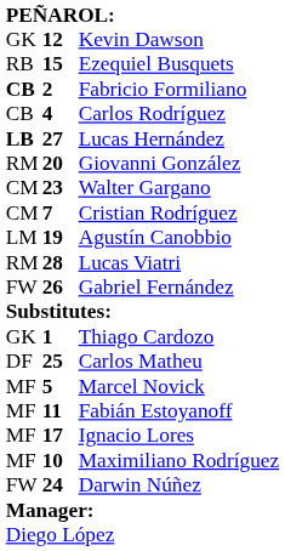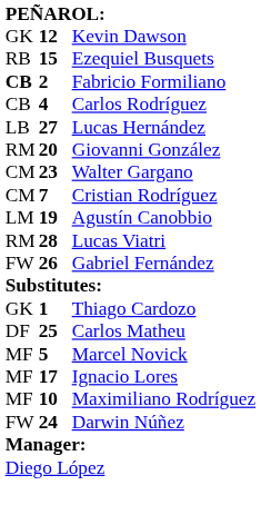Lucas Hernández | column 1: bold -> normal
- row: MF | 11 | Fabián Estoyanoff
